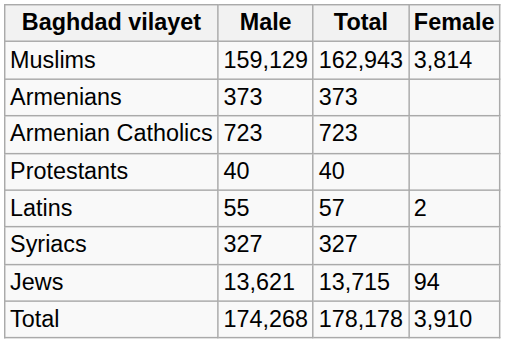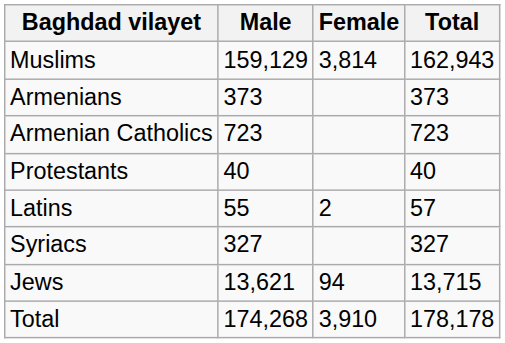columns swapped: Female <-> Total
